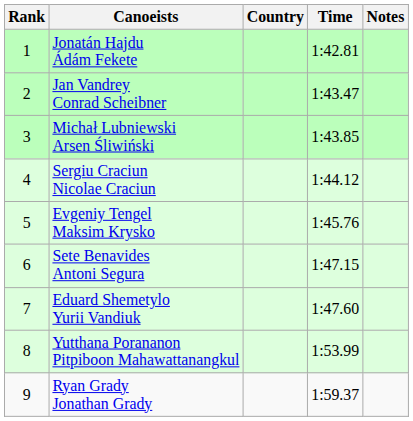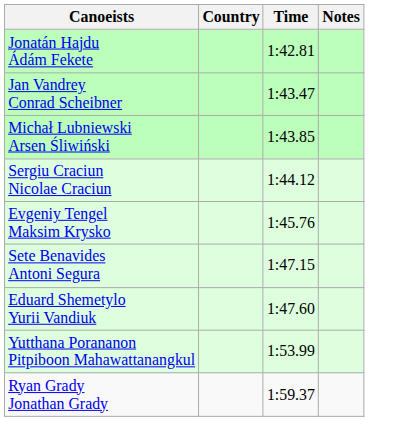- column: Rank | 1 | 2 | 3 | 4 | 5 | 6 | 7 | 8 | 9
